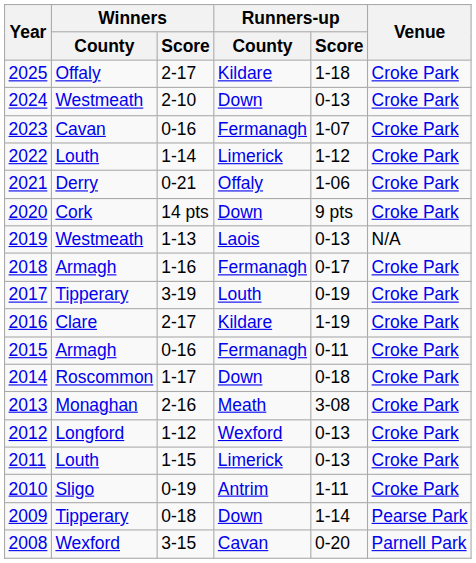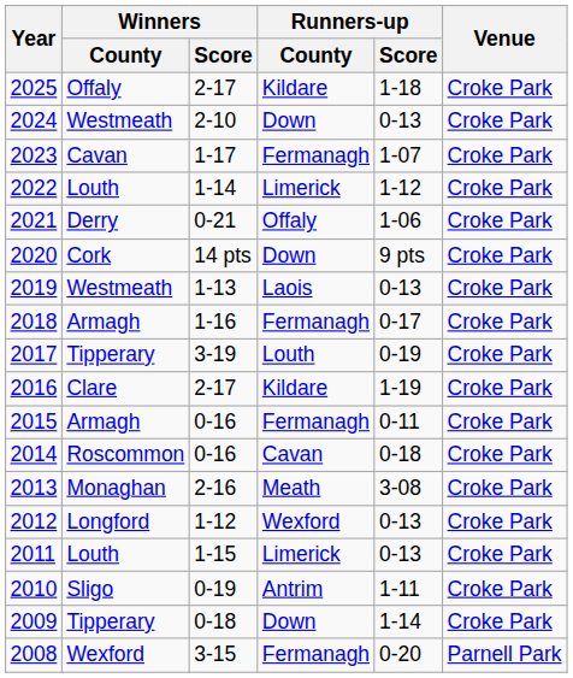2023 | Winners / Score: 0-16 -> 1-17
2019 | Venue: N/A -> Croke Park
2014 | Winners / Score: 1-17 -> 0-16
2014 | Runners-up / County: Down -> Cavan
2009 | Venue: Pearse Park -> Croke Park
2008 | Runners-up / County: Cavan -> Fermanagh
